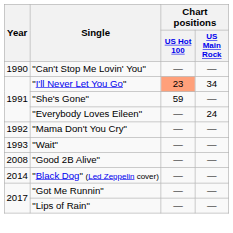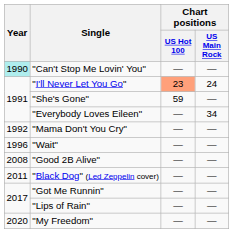"Can't Stop Me Lovin' You" | Year: no background -> paleturquoise background
"I'll Never Let You Go" | Chart positions / US Main Rock: 34 -> 24
"Everybody Loves Eileen" | Chart positions / US Main Rock: 24 -> 34
"Wait" | Year: 1993 -> 1996
"Black Dog" (Led Zeppelin cover) | Year: 2014 -> 2011
+ row: 2020 | "My Freedom" | — | —
